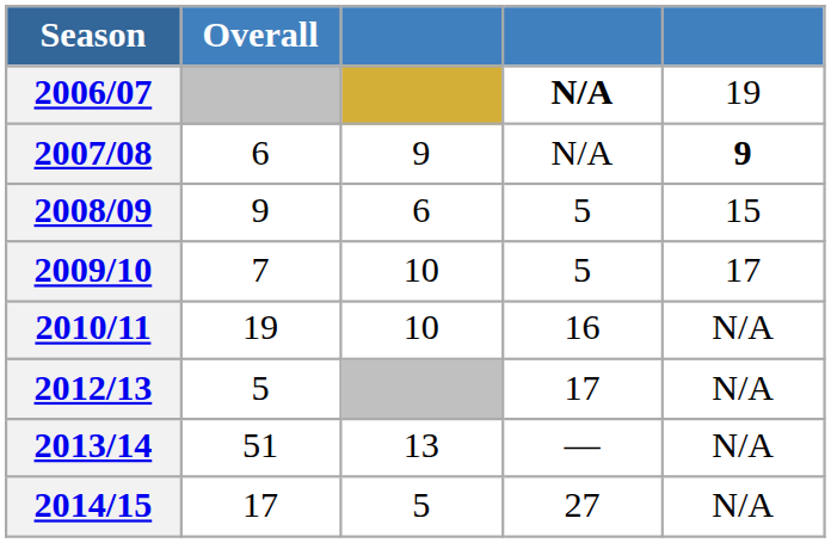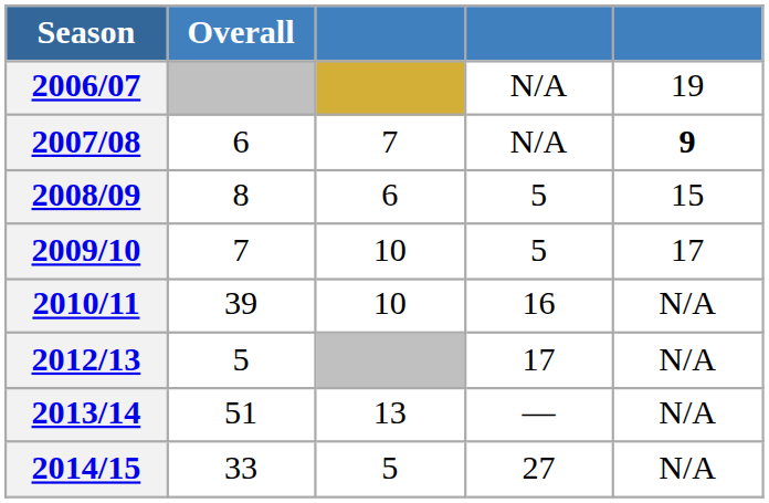2006/07 | column 4: bold -> normal
2007/08 | column 3: 9 -> 7
2008/09 | Overall: 9 -> 8
2010/11 | Overall: 19 -> 39
2014/15 | Overall: 17 -> 33
